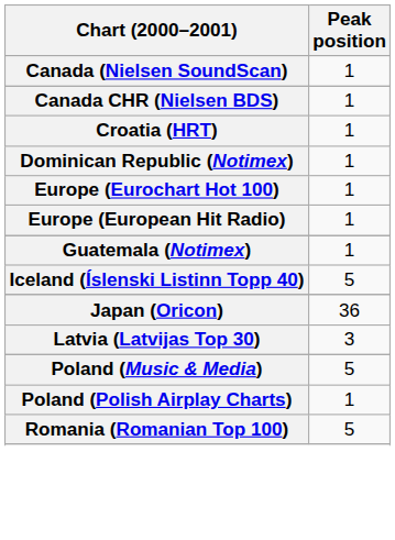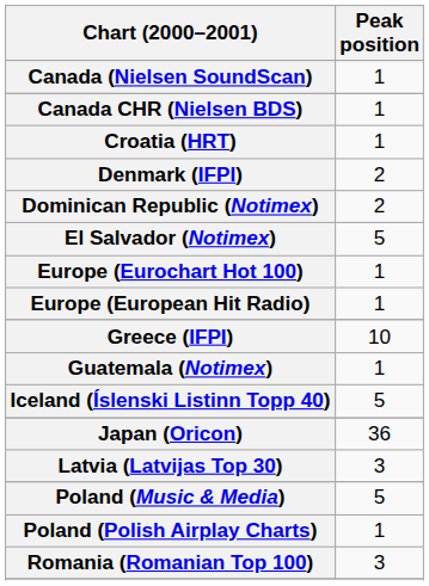+ row: Denmark (IFPI) | 2
Dominican Republic (Notimex) | Peak position: 1 -> 2
+ row: El Salvador (Notimex) | 5
+ row: Greece (IFPI) | 10
Romania (Romanian Top 100) | Peak position: 5 -> 3
